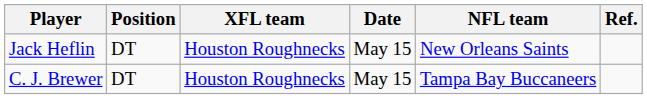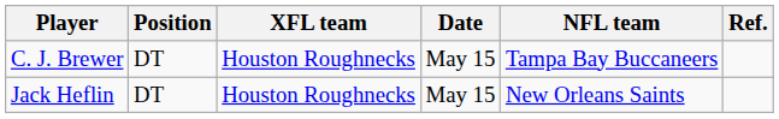rows swapped: C. J. Brewer <-> Jack Heflin
